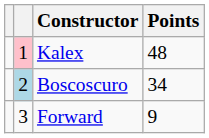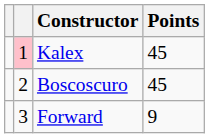Kalex | Points: 48 -> 45
Boscoscuro | column 2: lightblue background -> no background
Boscoscuro | Points: 34 -> 45
